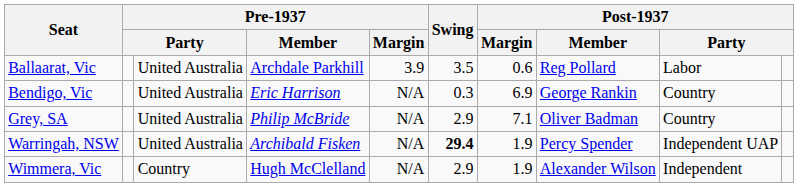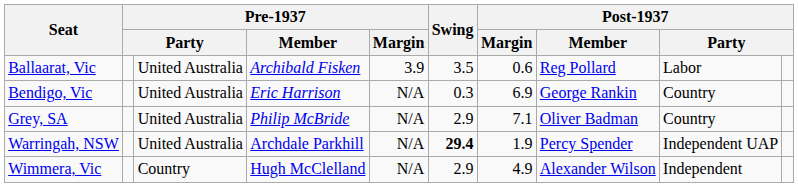Ballaarat, Vic | Pre-1937 / Member: Archdale Parkhill -> Archibald Fisken
Warringah, NSW | Pre-1937 / Member: Archibald Fisken -> Archdale Parkhill
Wimmera, Vic | Post-1937 / Margin: 1.9 -> 4.9
